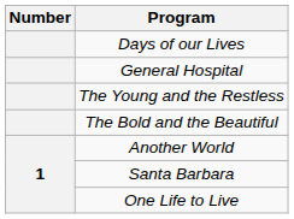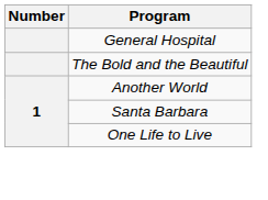- row: Days of our Lives
- row: The Young and the Restless
